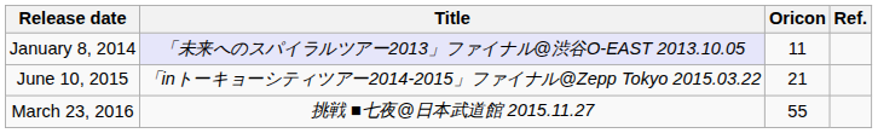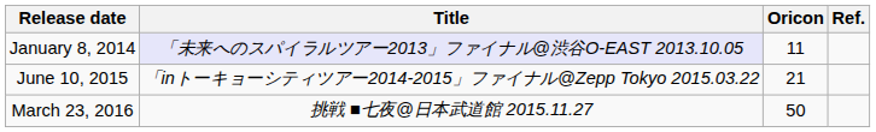March 23, 2016 | Oricon: 55 -> 50
